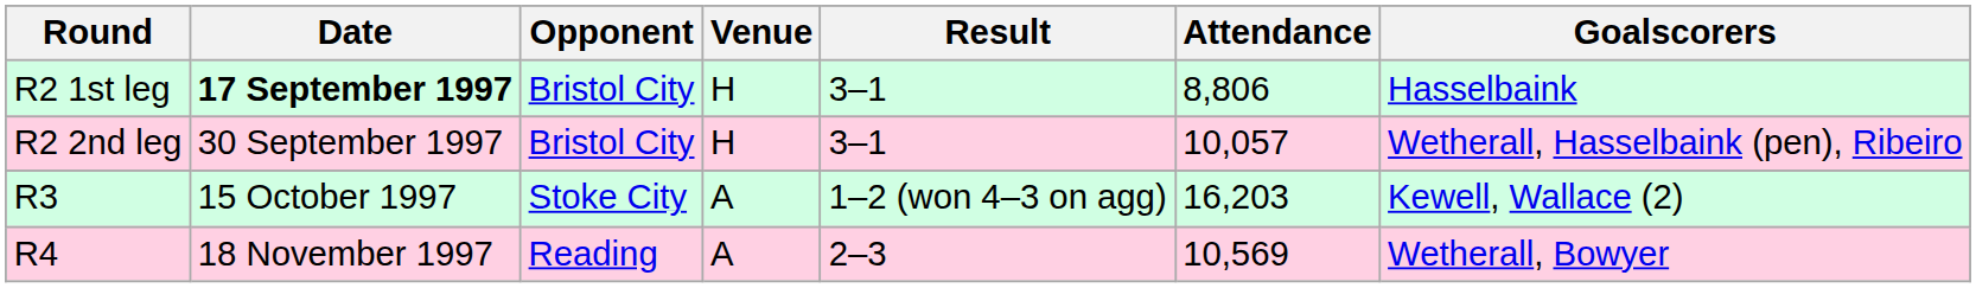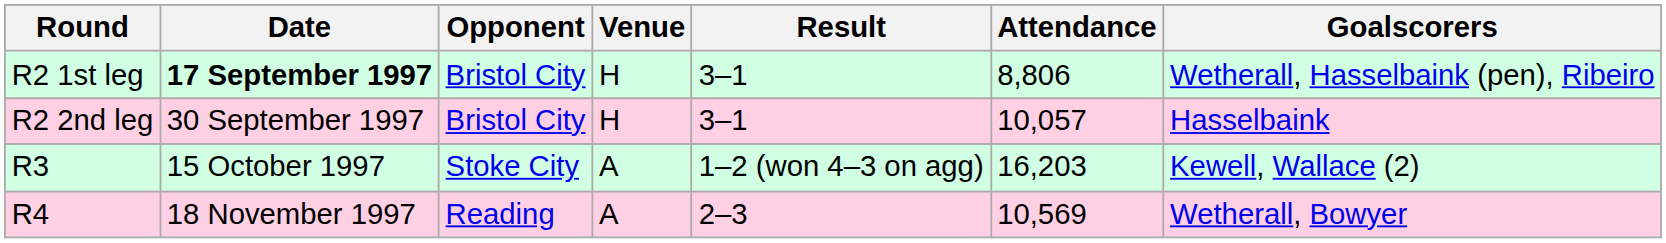R2 1st leg | Goalscorers: Hasselbaink -> Wetherall, Hasselbaink (pen), Ribeiro
R2 2nd leg | Goalscorers: Wetherall, Hasselbaink (pen), Ribeiro -> Hasselbaink
